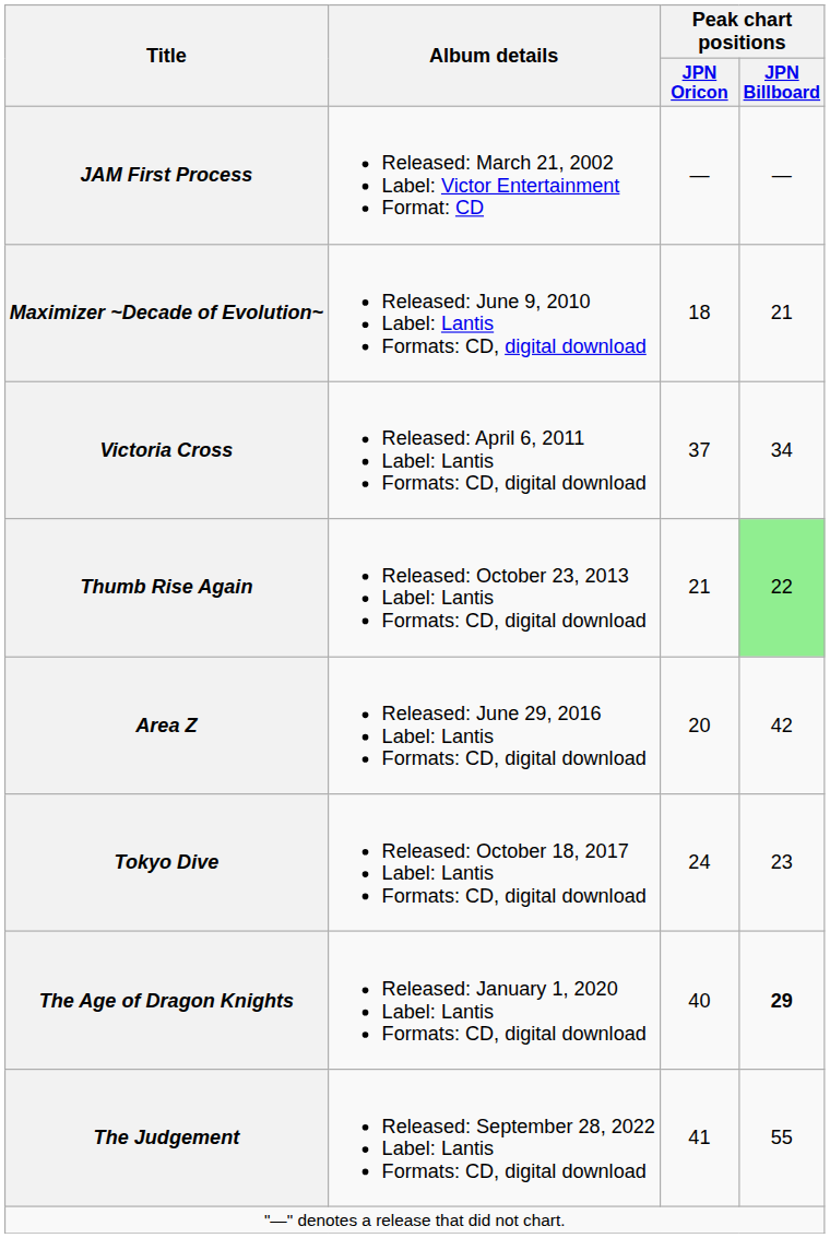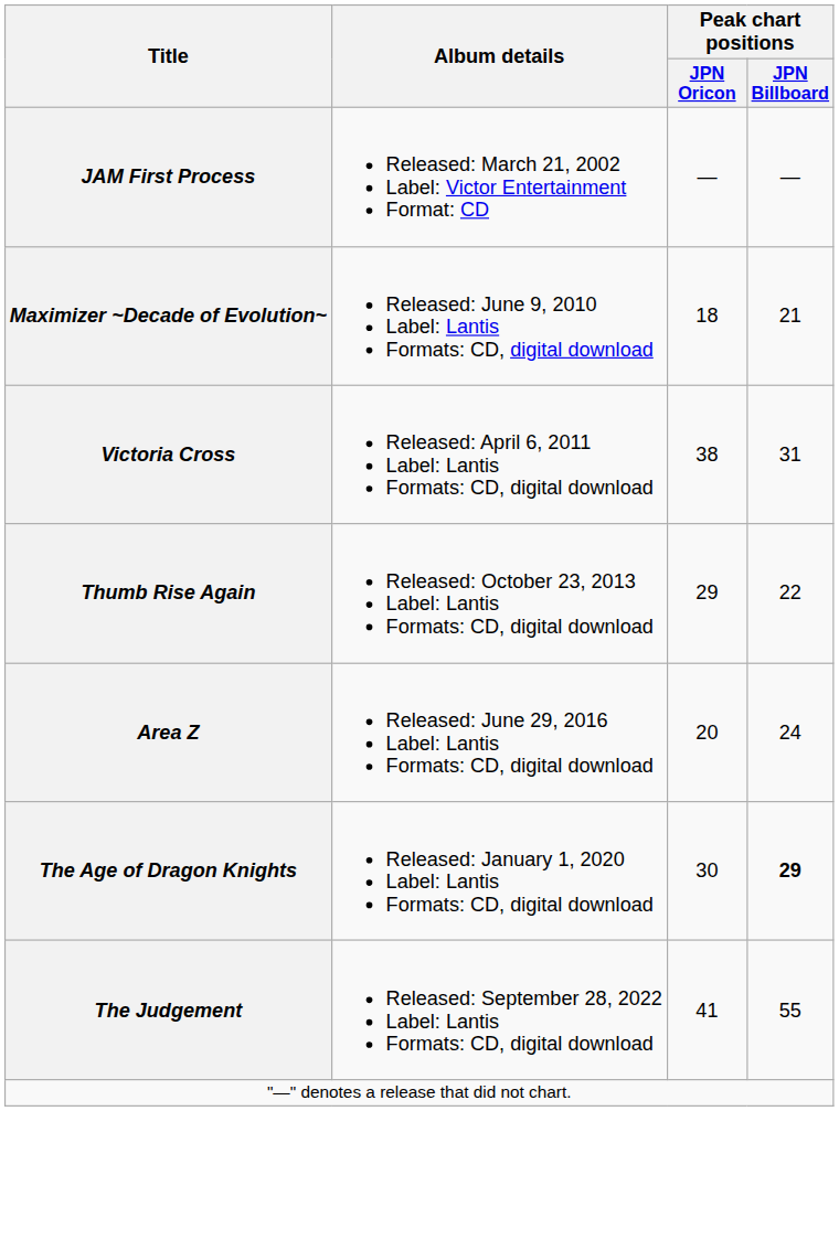Victoria Cross | Peak chart positions / JPN Oricon: 37 -> 38
Victoria Cross | Peak chart positions / JPN Billboard: 34 -> 31
Thumb Rise Again | Peak chart positions / JPN Oricon: 21 -> 29
Thumb Rise Again | Peak chart positions / JPN Billboard: lightgreen background -> no background
Area Z | Peak chart positions / JPN Billboard: 42 -> 24
- row: Tokyo Dive | Released: October 18, 2017 Label: Lantis Formats: CD, digital download | 24 | 23
The Age of Dragon Knights | Peak chart positions / JPN Oricon: 40 -> 30
